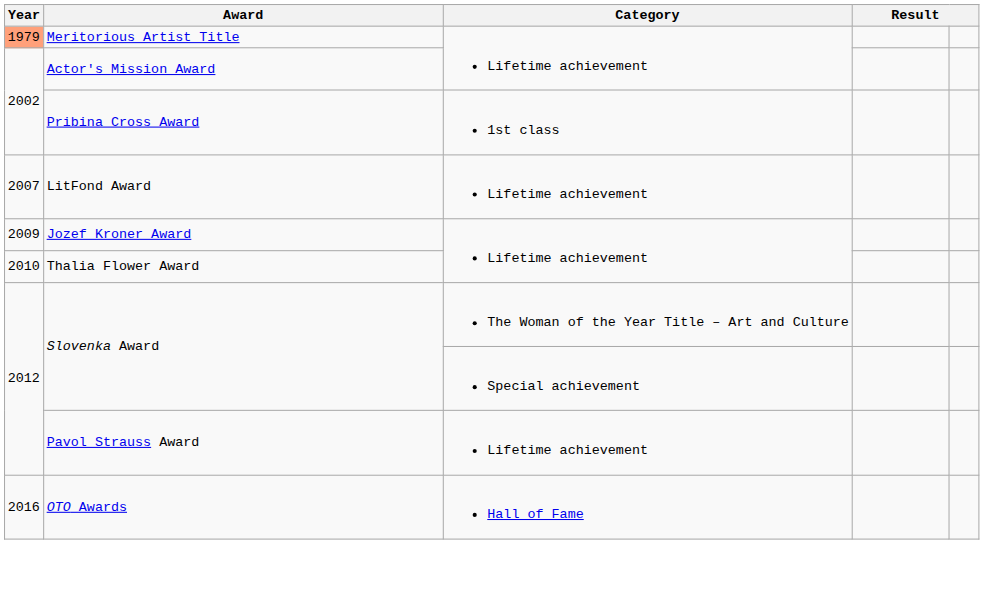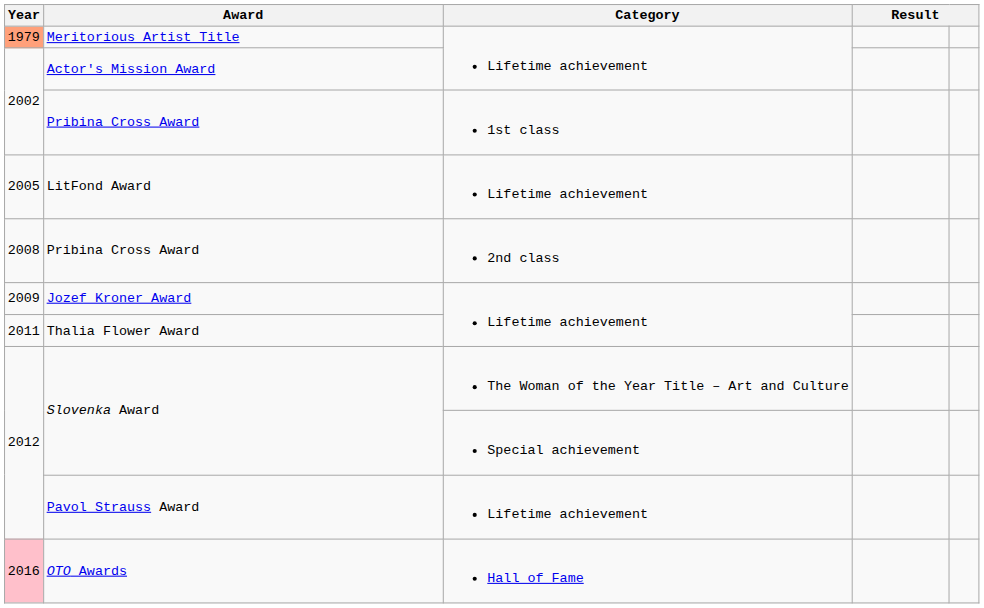LitFond Award | Year: 2007 -> 2005
+ row: 2008 | Pribina Cross Award | 2nd class
Thalia Flower Award | Year: 2010 -> 2011
OTO Awards | Year: no background -> pink background
